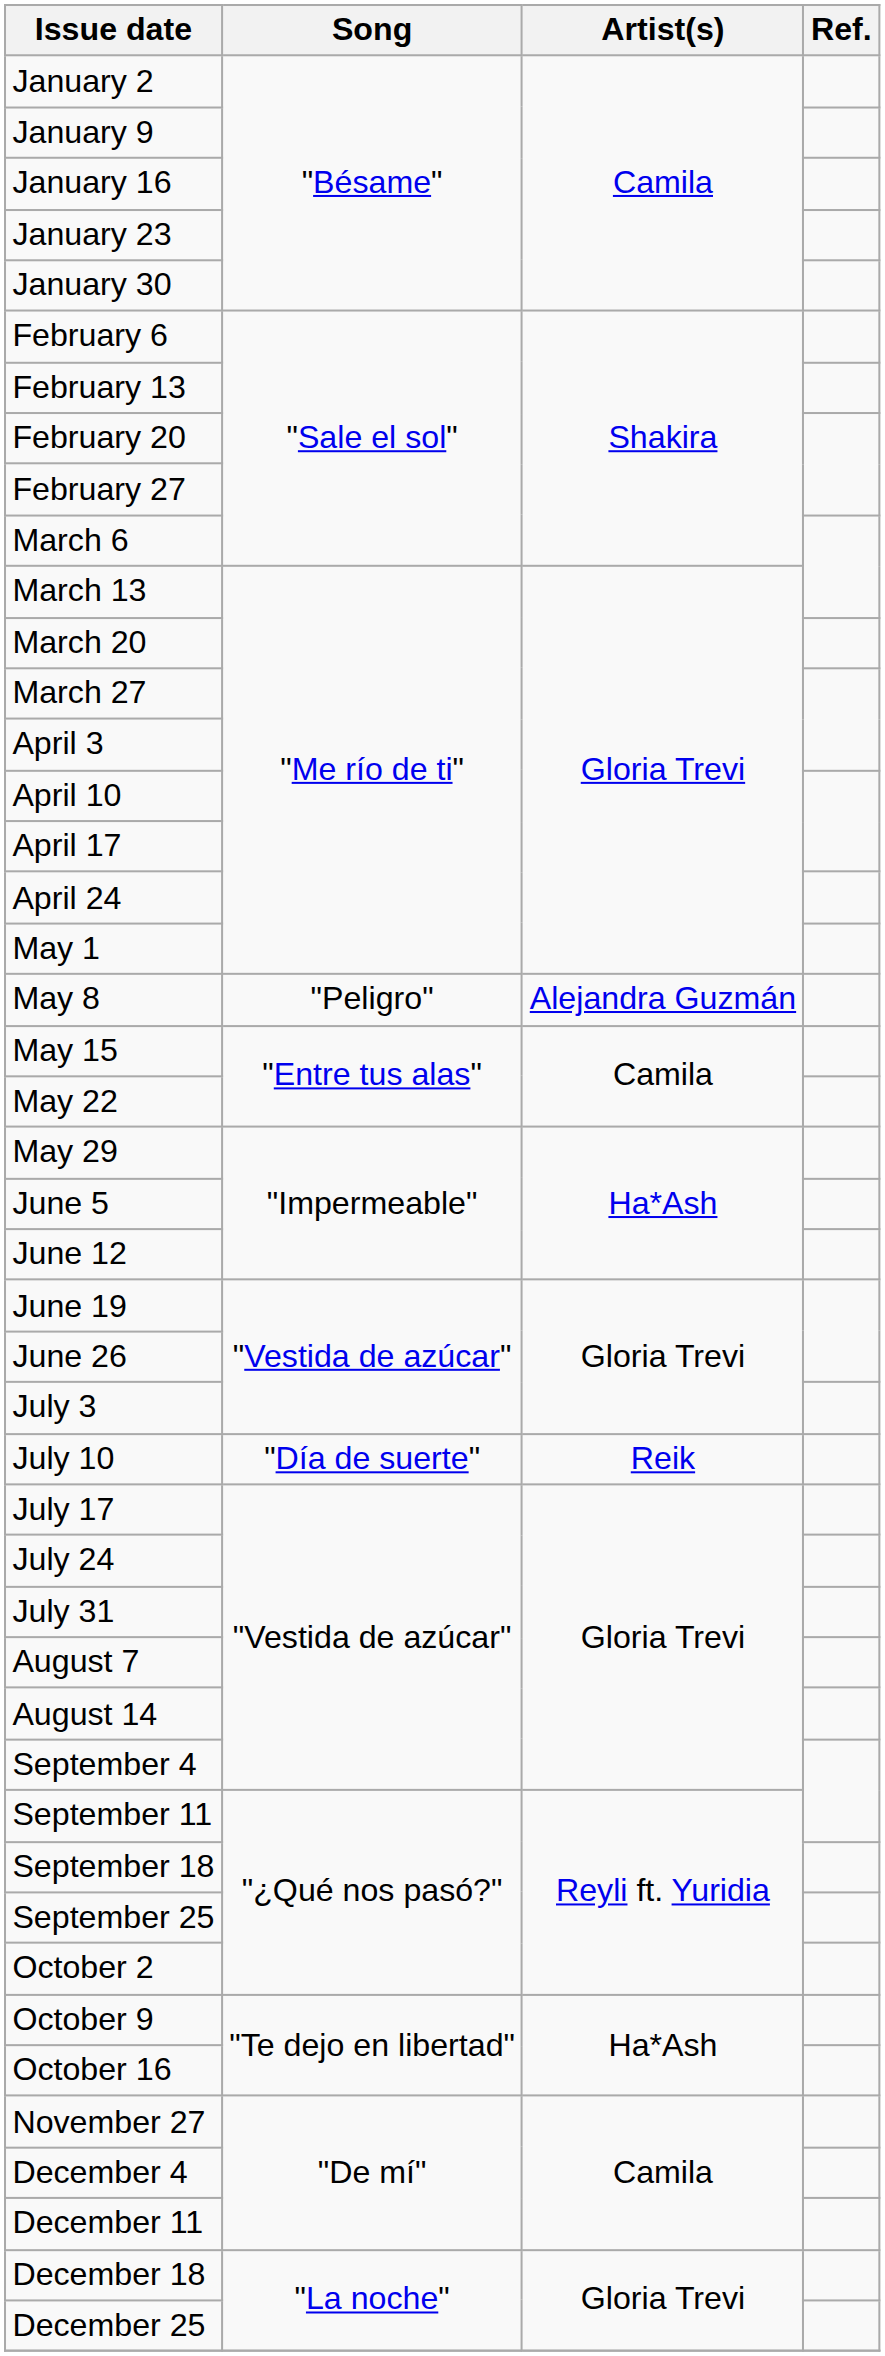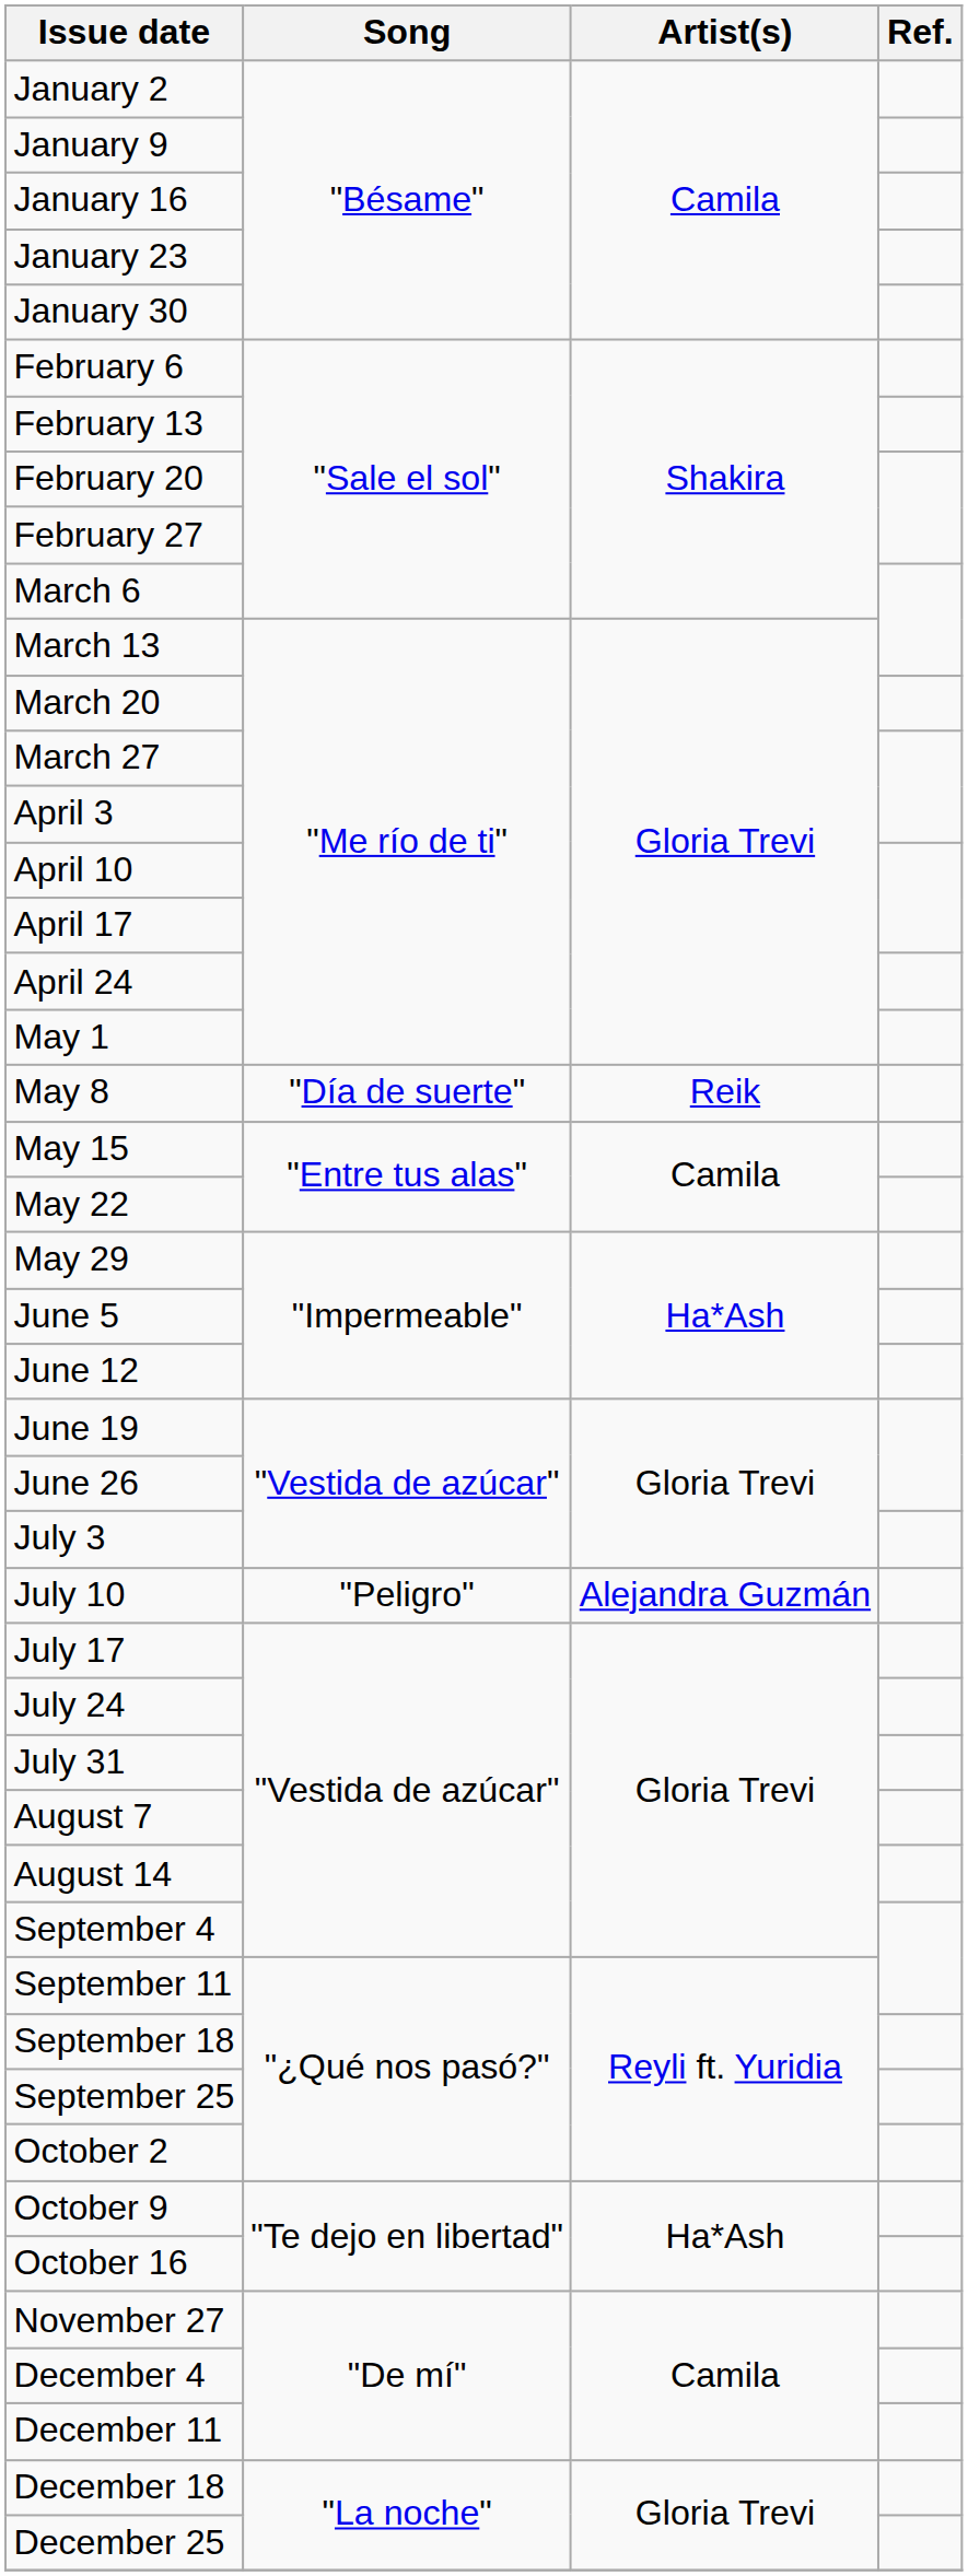May 8 | Song: "Peligro" -> "Día de suerte"
May 8 | Artist(s): Alejandra Guzmán -> Reik
July 10 | Song: "Día de suerte" -> "Peligro"
July 10 | Artist(s): Reik -> Alejandra Guzmán
